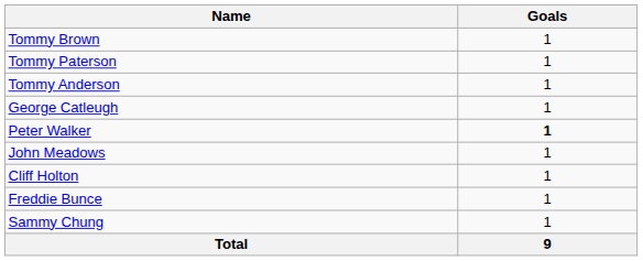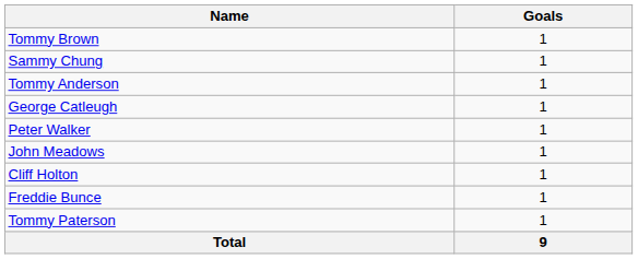rows swapped: Tommy Paterson <-> Sammy Chung
Peter Walker | Goals: bold -> normal
